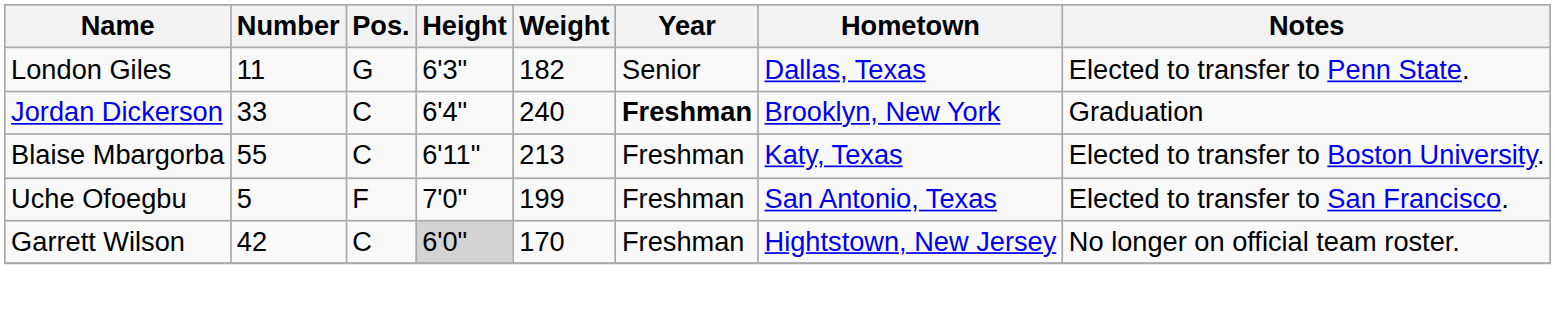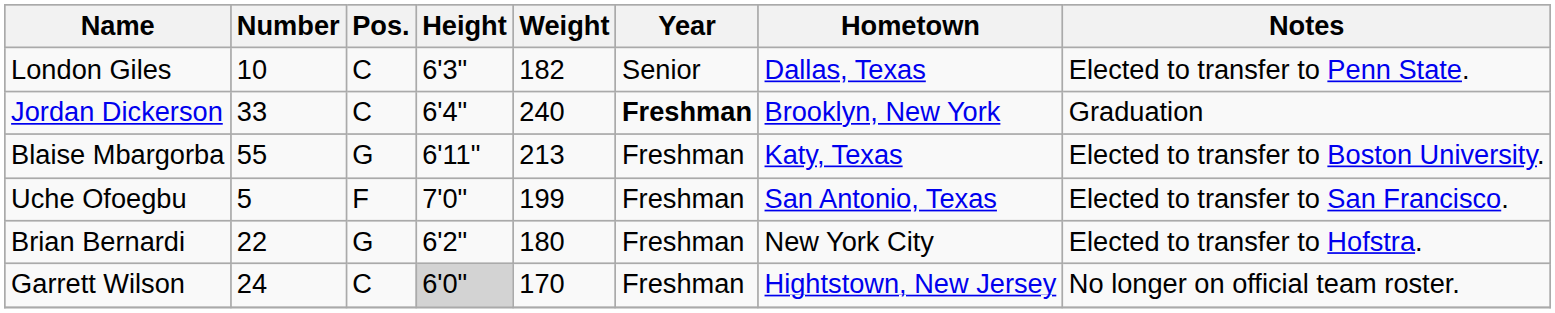London Giles | Number: 11 -> 10
London Giles | Pos.: G -> C
Blaise Mbargorba | Pos.: C -> G
+ row: Brian Bernardi | 22 | G | 6'2" | 180 | Freshman | New York City | Elected to transfer to Hofstra.
Garrett Wilson | Number: 42 -> 24
